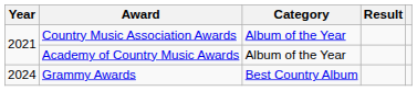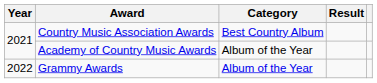Country Music Association Awards | Category: Album of the Year -> Best Country Album
Grammy Awards | Year: 2024 -> 2022
Grammy Awards | Category: Best Country Album -> Album of the Year
